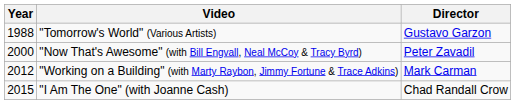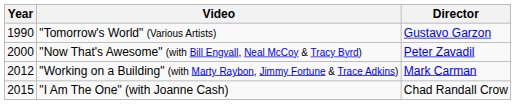"Tomorrow's World" (Various Artists) | Year: 1988 -> 1990
